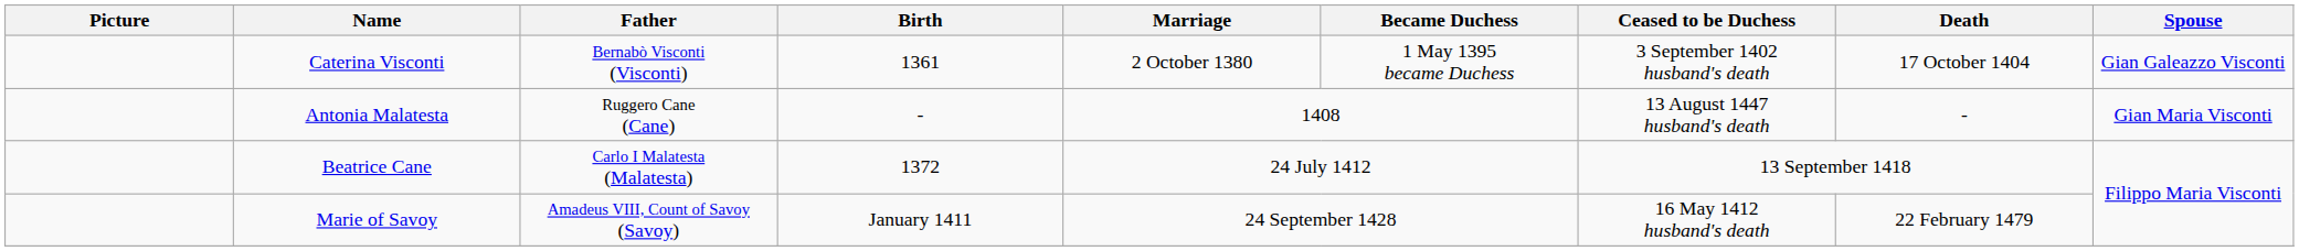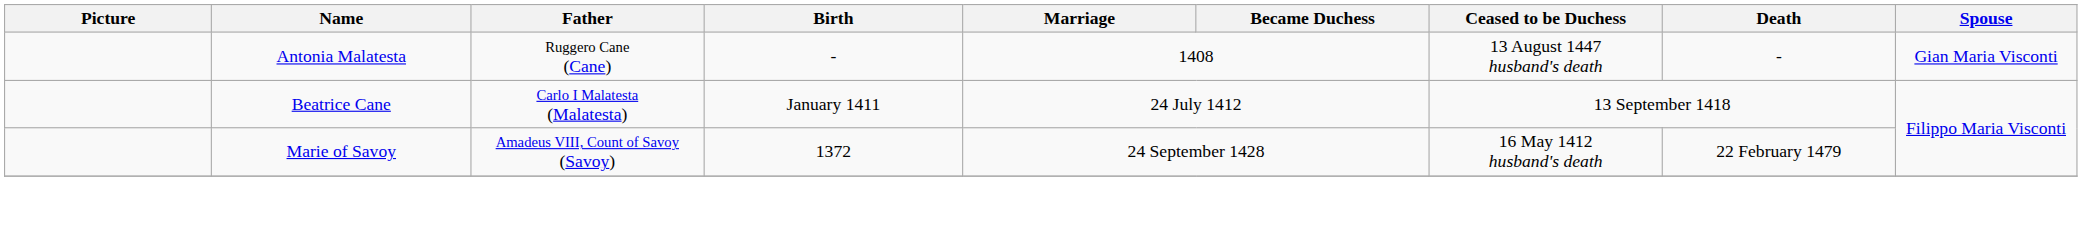- row: Caterina Visconti | Bernabò Visconti (Visconti) | 1361 | 2 October 1380 | 1 May 1395 became Duchess | 3 September 1402 husband's death | 17 October 1404 | Gian Galeazzo Visconti
Beatrice Cane | Birth: 1372 -> January 1411
Marie of Savoy | Birth: January 1411 -> 1372
